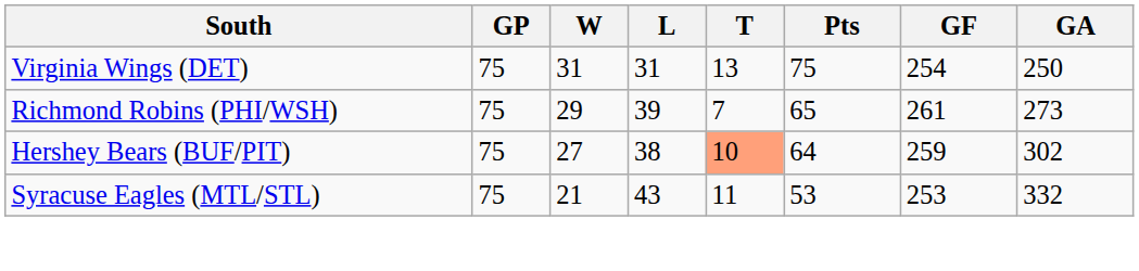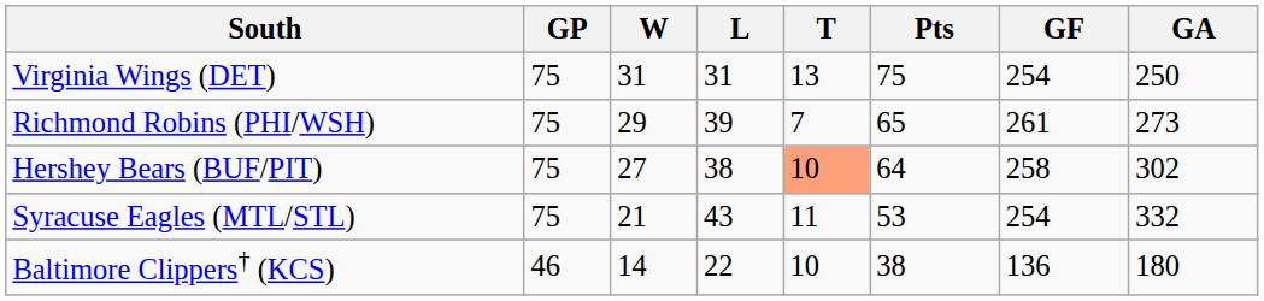Hershey Bears (BUF/PIT) | GF: 259 -> 258
Syracuse Eagles (MTL/STL) | GF: 253 -> 254
+ row: Baltimore Clippers† (KCS) | 46 | 14 | 22 | 10 | 38 | 136 | 180
